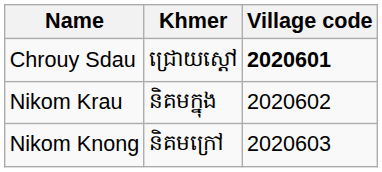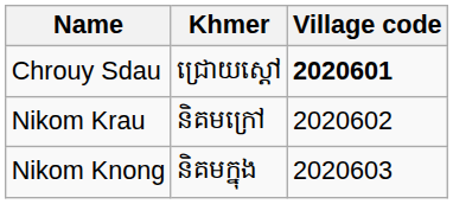Nikom Krau | Khmer: និគមក្នុង -> និគមក្រៅ
Nikom Knong | Khmer: និគមក្រៅ -> និគមក្នុង
